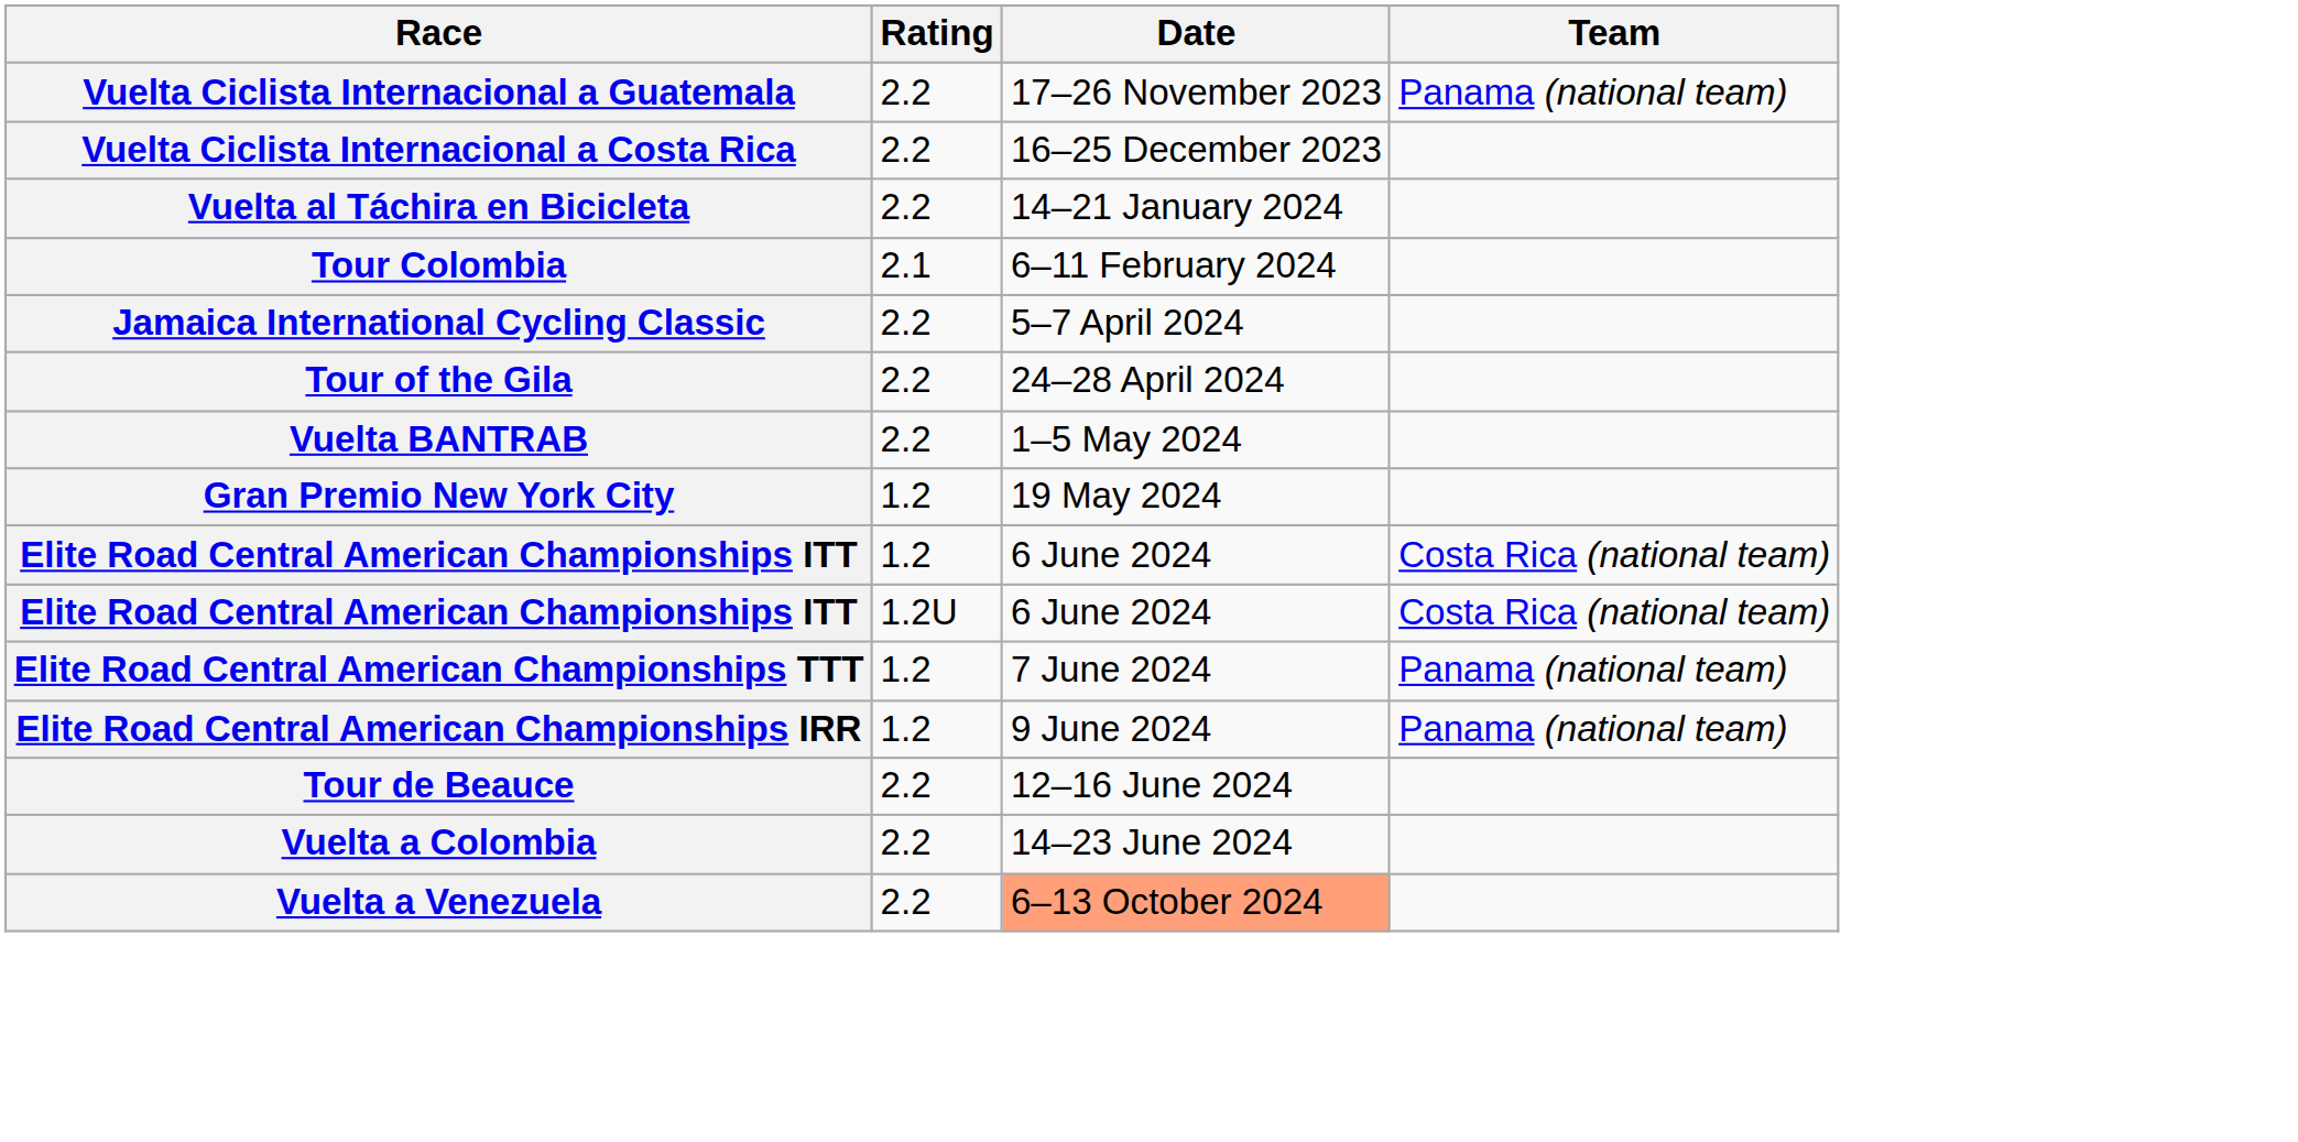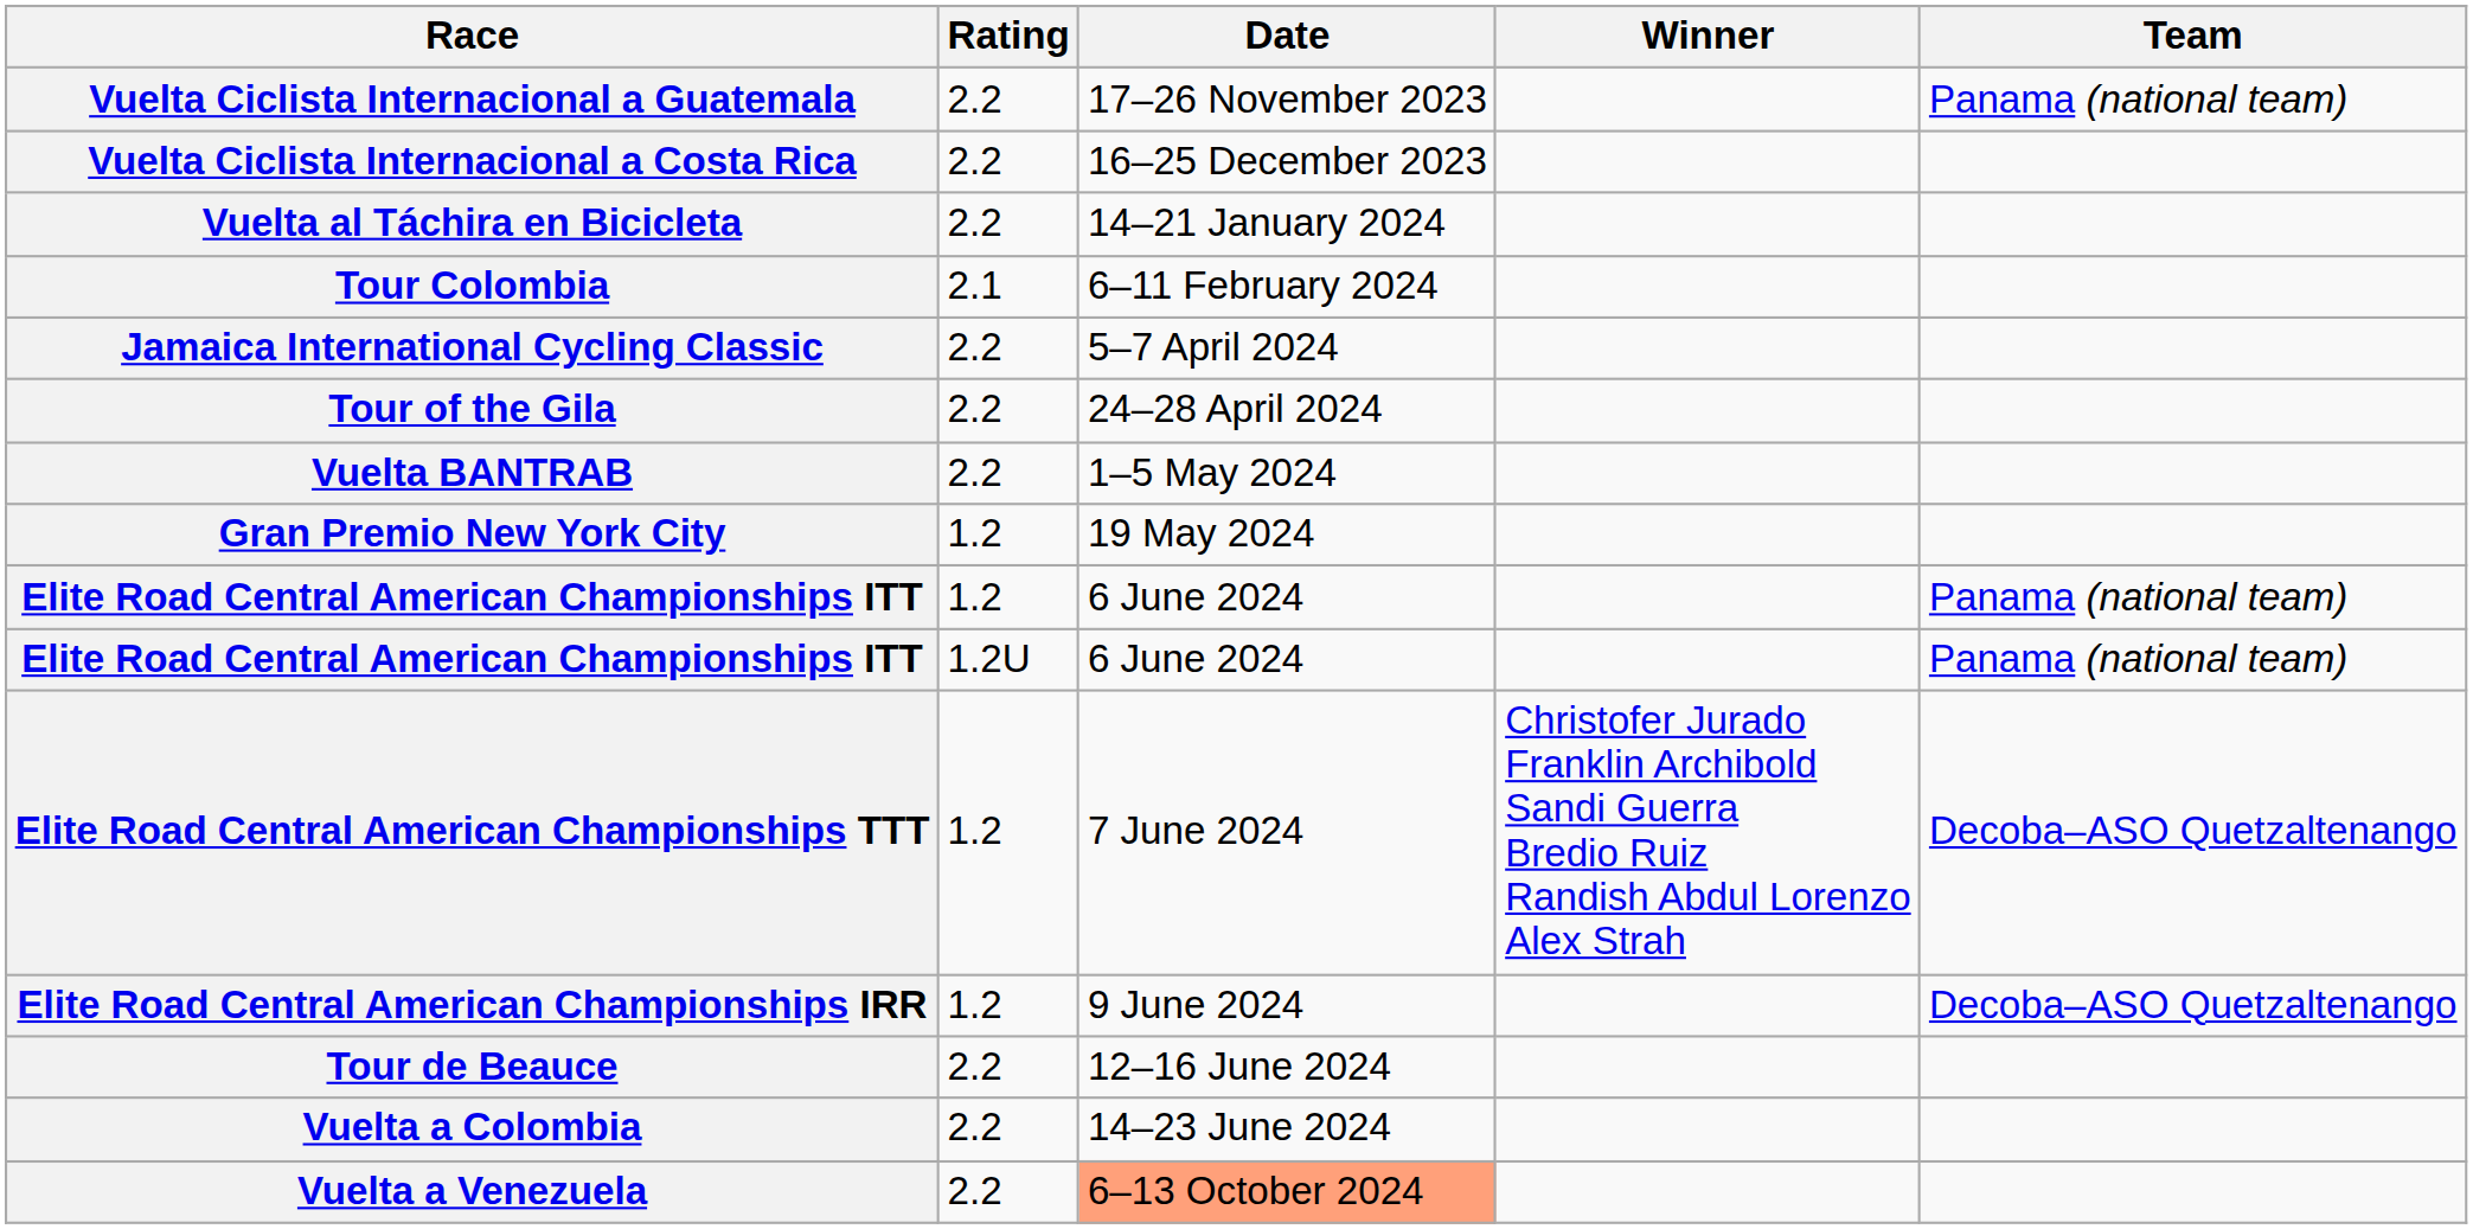+ column: Winner | Christofer Jurado Franklin Archibold Sandi Guerra Bredio Ruiz Randish Abdul Lorenzo Alex Strah
Elite Road Central American Championships ITT / 1.2 | Team: Costa Rica (national team) -> Panama (national team)
Elite Road Central American Championships ITT / 1.2U | Team: Costa Rica (national team) -> Panama (national team)
Elite Road Central American Championships TTT | Team: Panama (national team) -> Decoba–ASO Quetzaltenango
Elite Road Central American Championships IRR | Team: Panama (national team) -> Decoba–ASO Quetzaltenango
